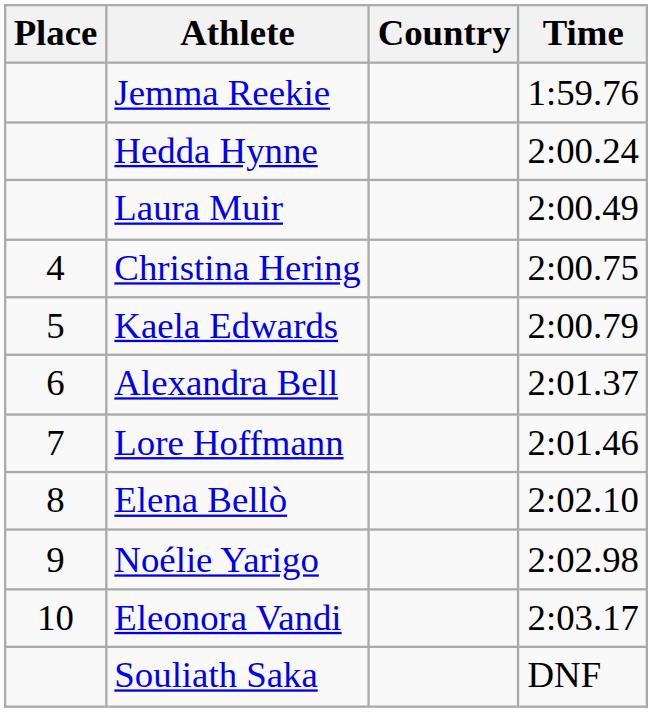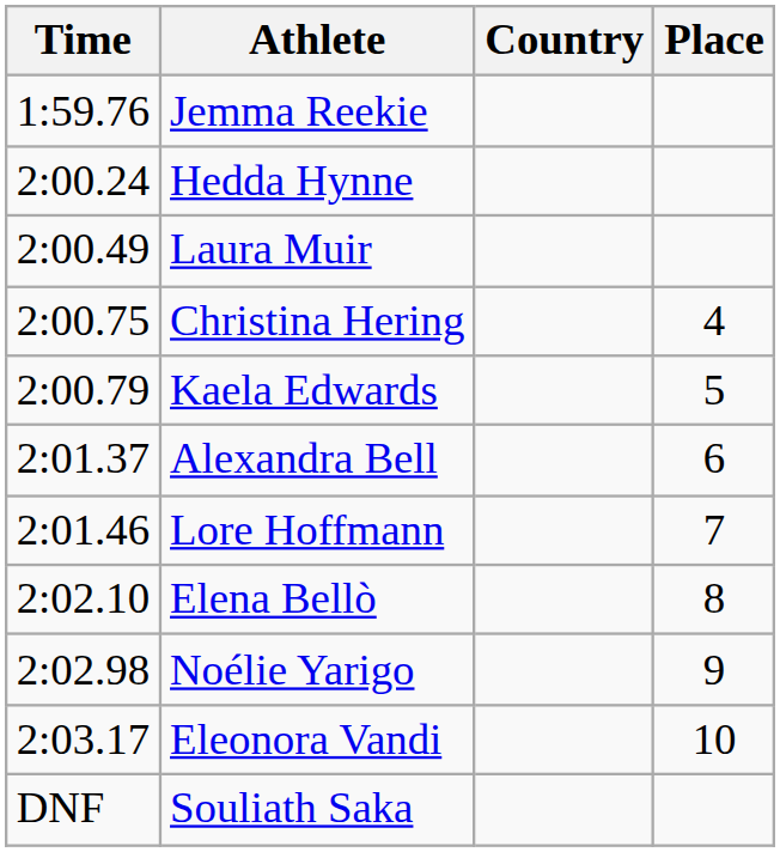columns swapped: Place <-> Time
